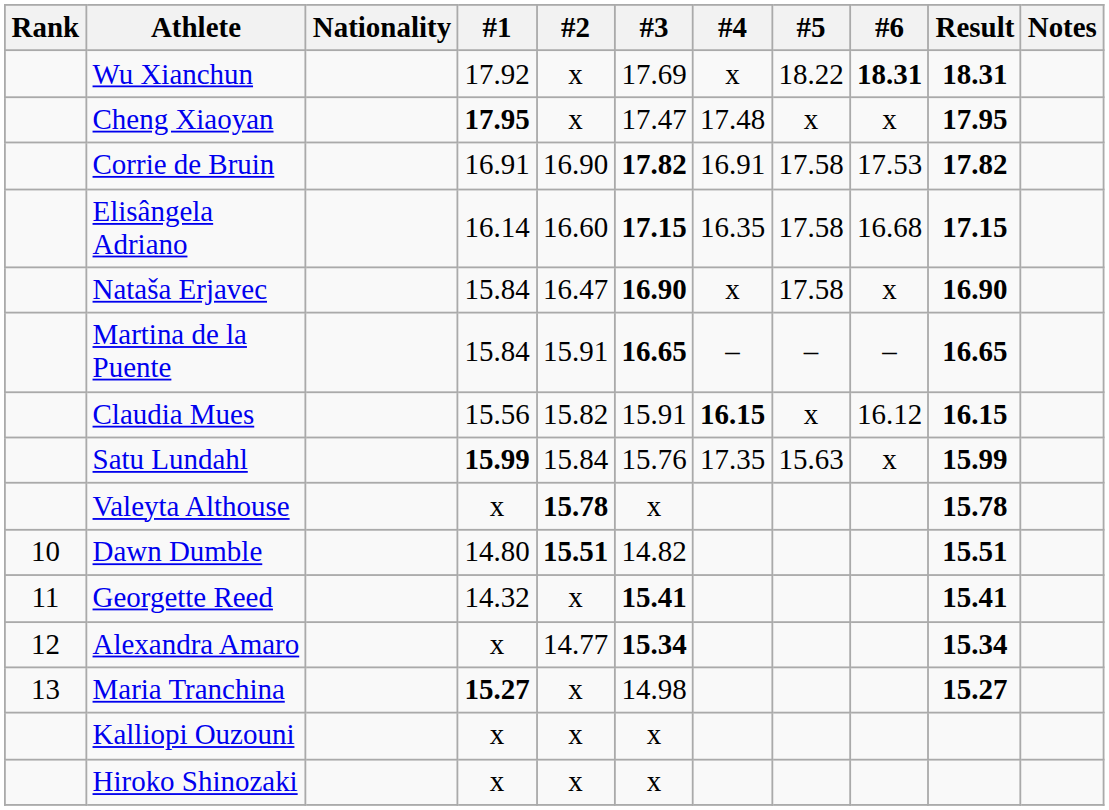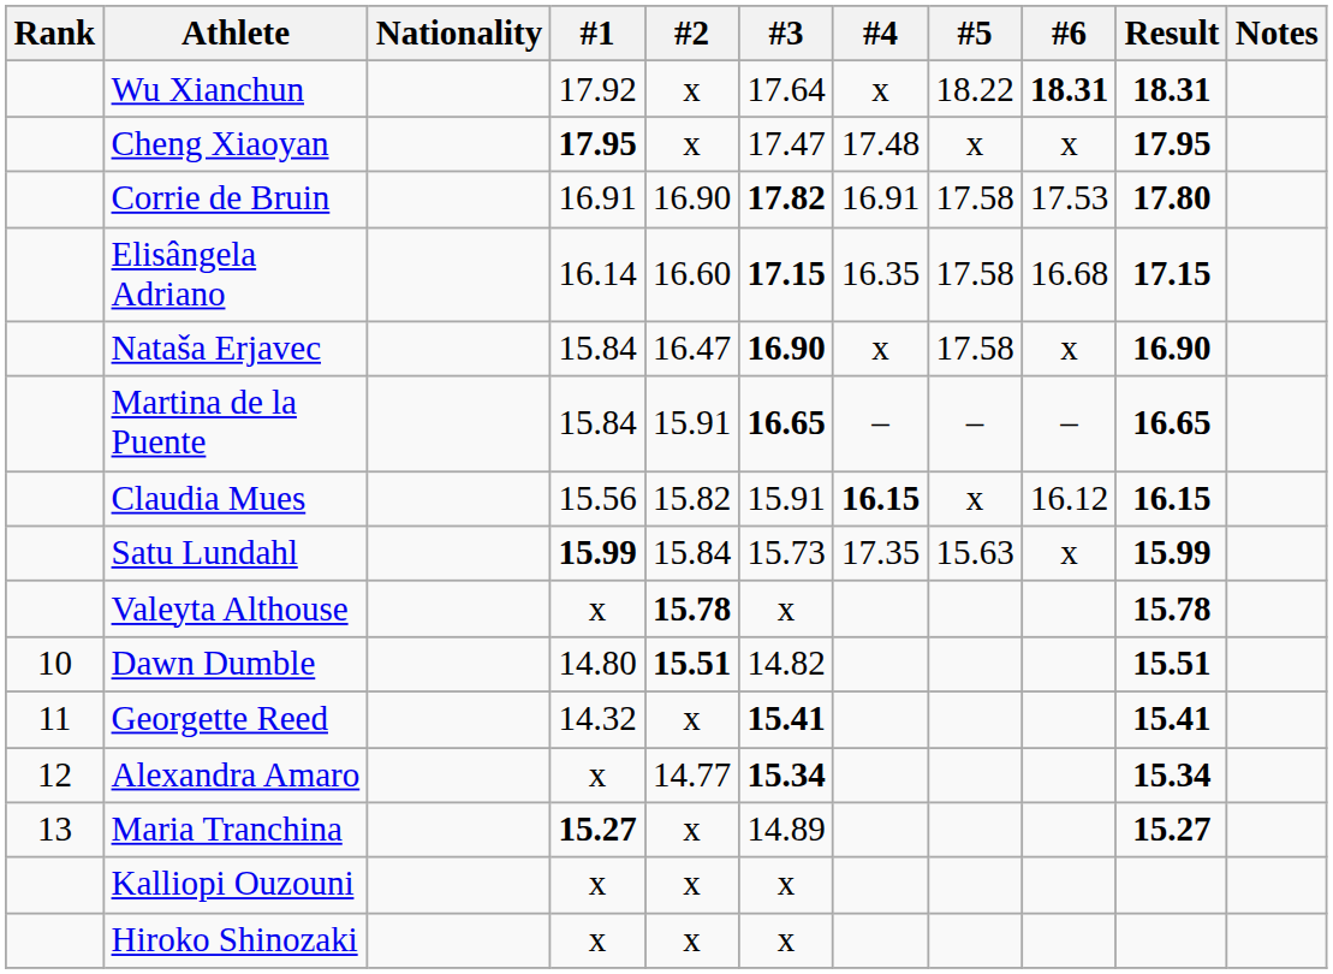Wu Xianchun | #3: 17.69 -> 17.64
Corrie de Bruin | Result: 17.82 -> 17.80
Satu Lundahl | #3: 15.76 -> 15.73
Maria Tranchina | #3: 14.98 -> 14.89
